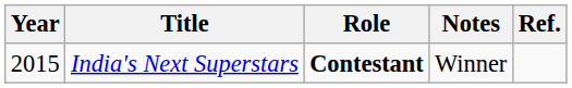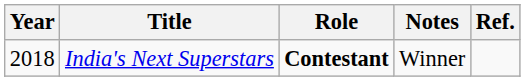India's Next Superstars | Year: 2015 -> 2018
